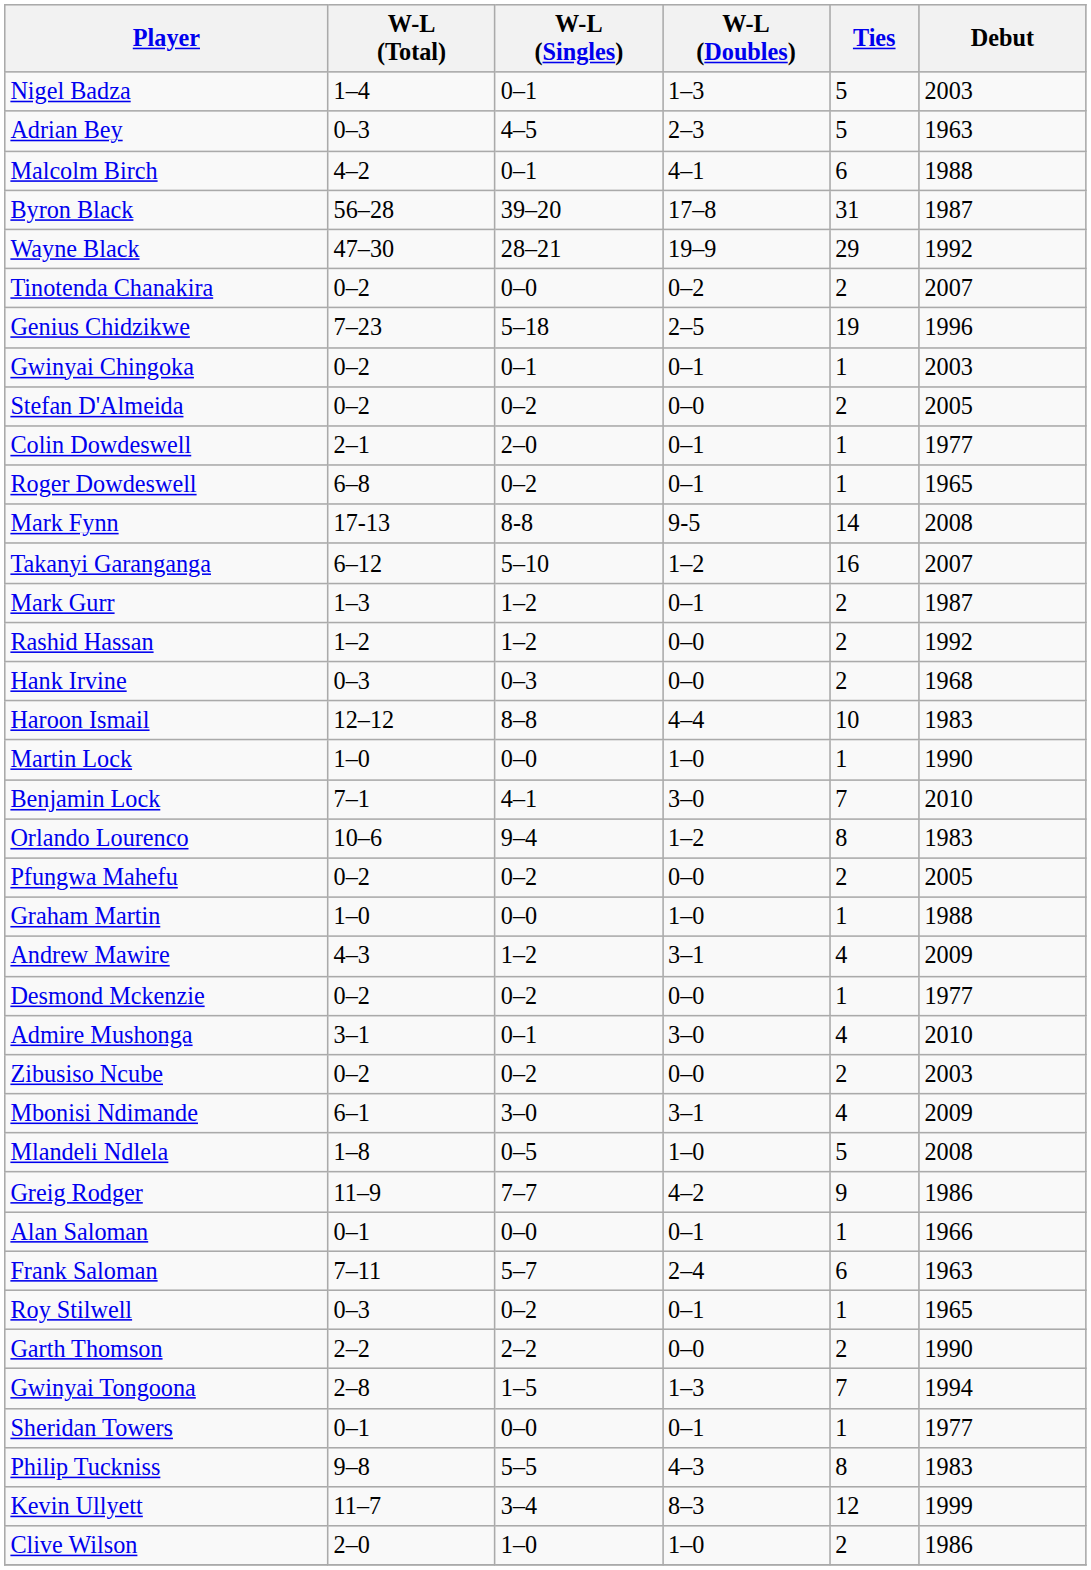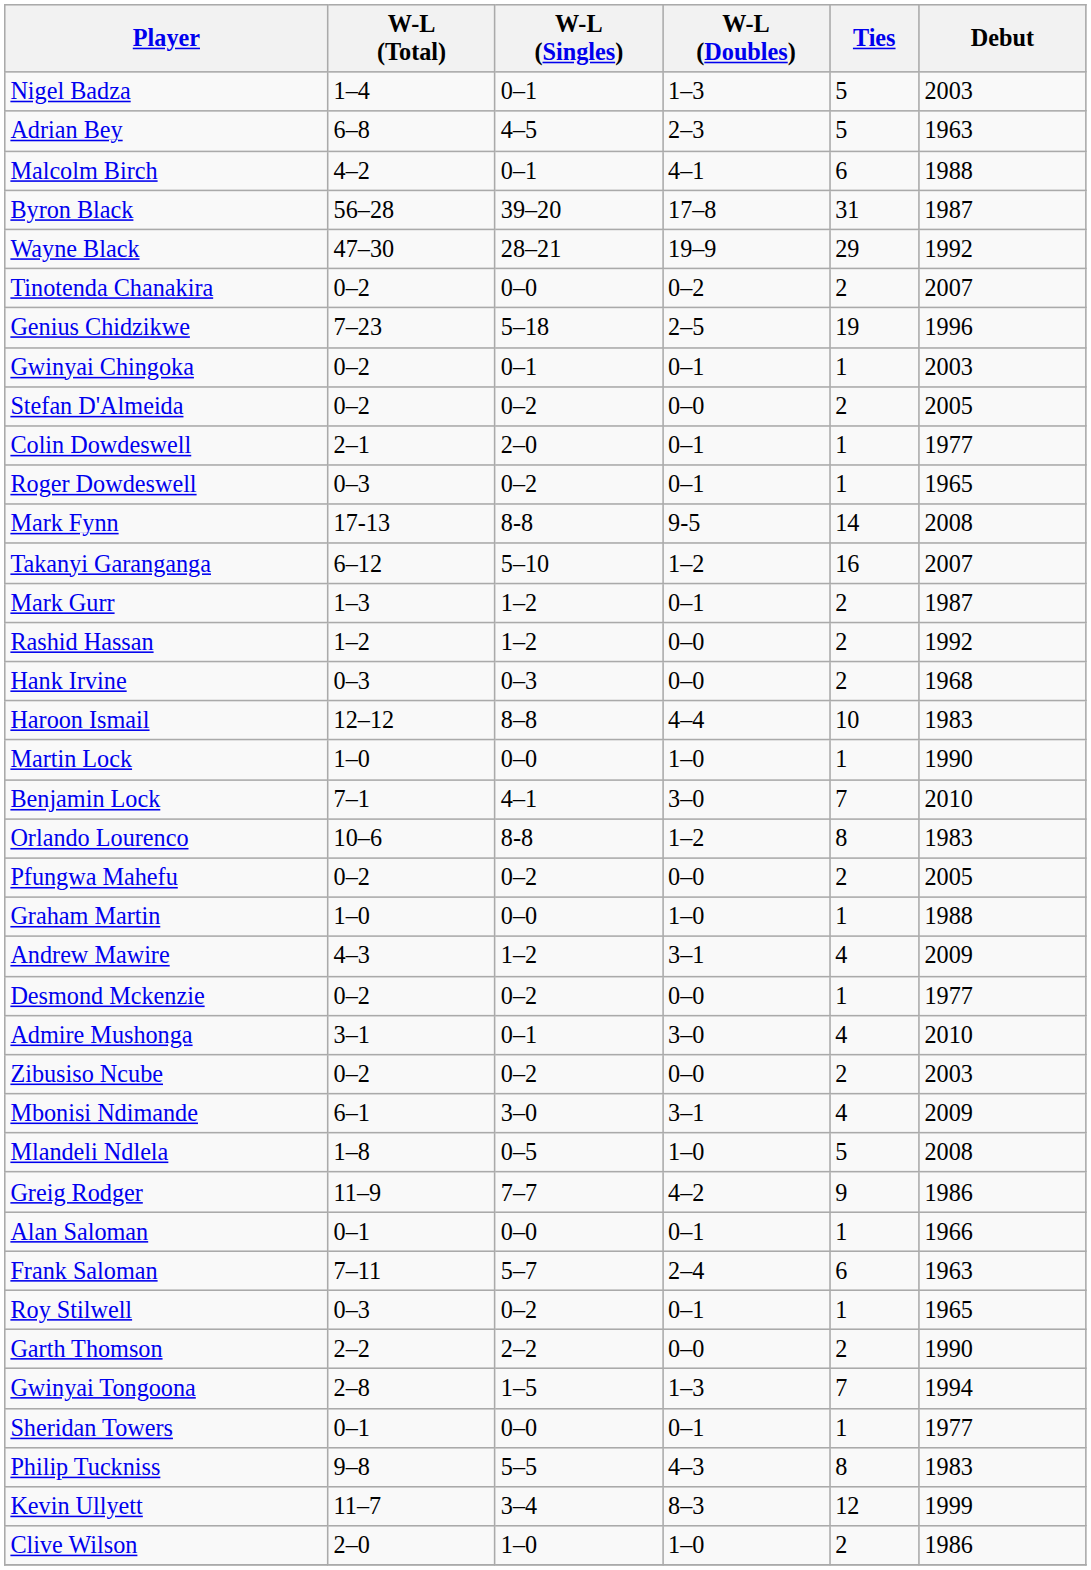Adrian Bey | W-L (Total): 0–3 -> 6–8
Roger Dowdeswell | W-L (Total): 6–8 -> 0–3
Orlando Lourenco | W-L (Singles): 9–4 -> 8-8
